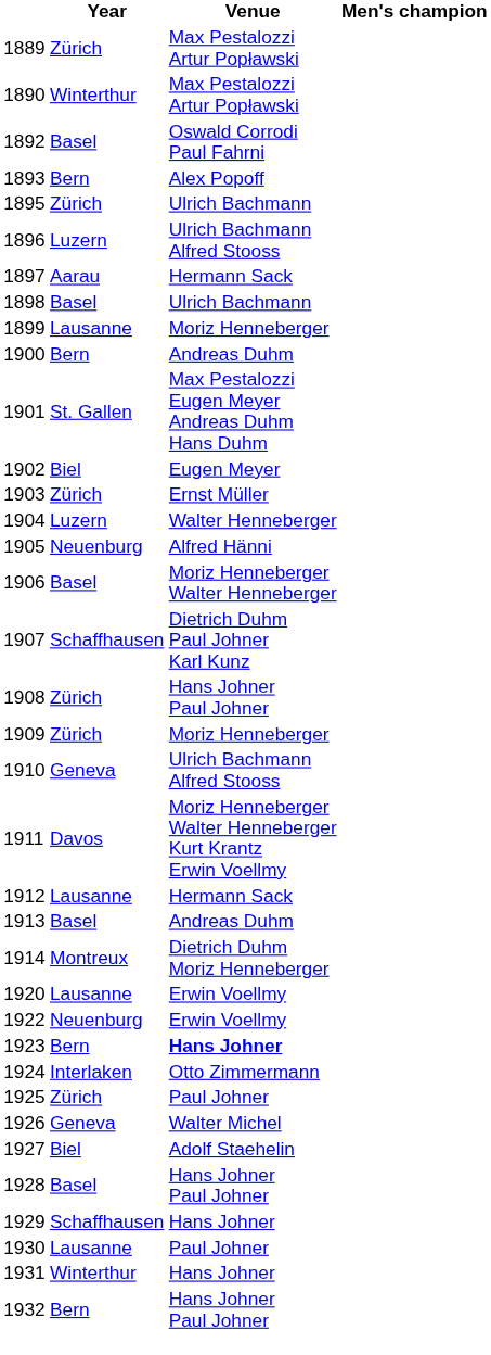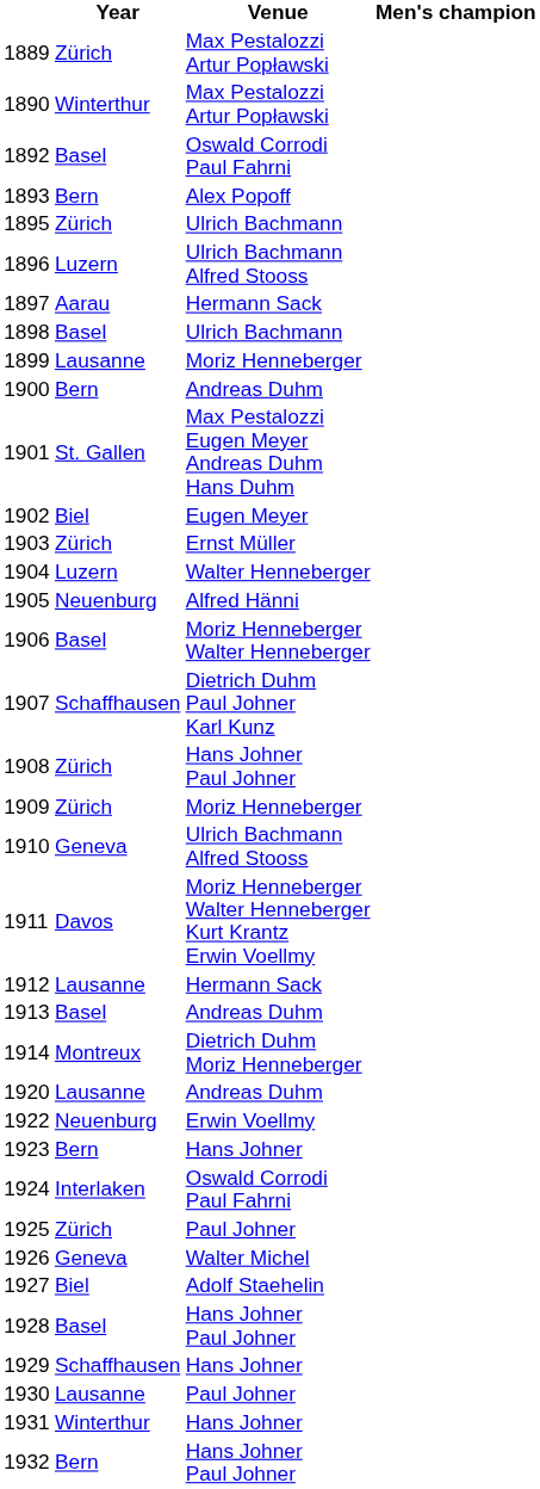1920 | Venue: Erwin Voellmy -> Andreas Duhm
1923 | Venue: bold -> normal
1924 | Venue: Otto Zimmermann -> Oswald Corrodi Paul Fahrni
